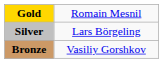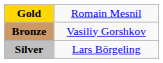rows swapped: Silver <-> Bronze
